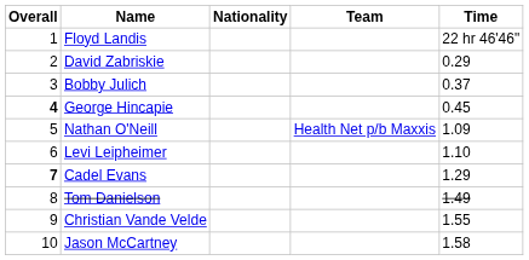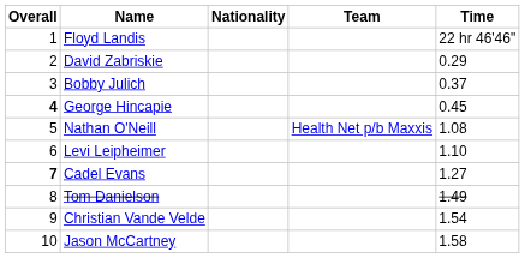Nathan O'Neill | Time: 1.09 -> 1.08
Cadel Evans | Time: 1.29 -> 1.27
Christian Vande Velde | Time: 1.55 -> 1.54
